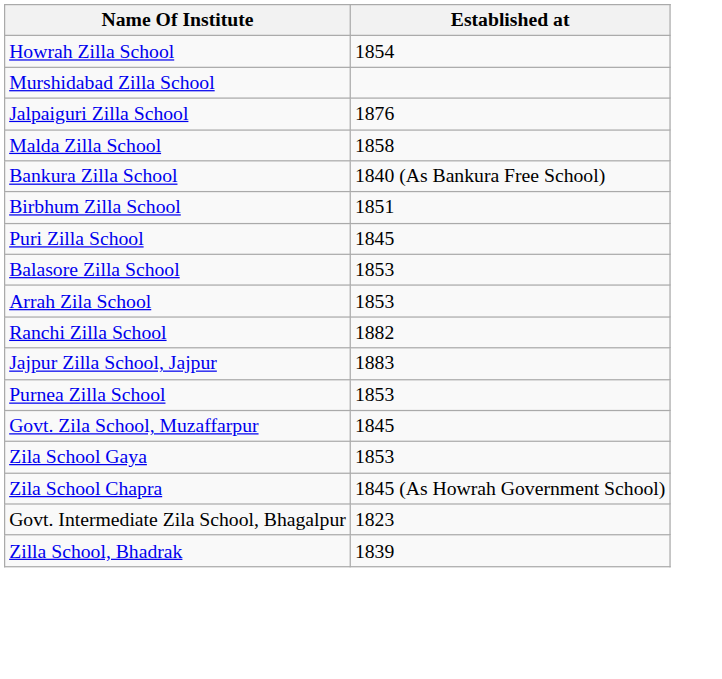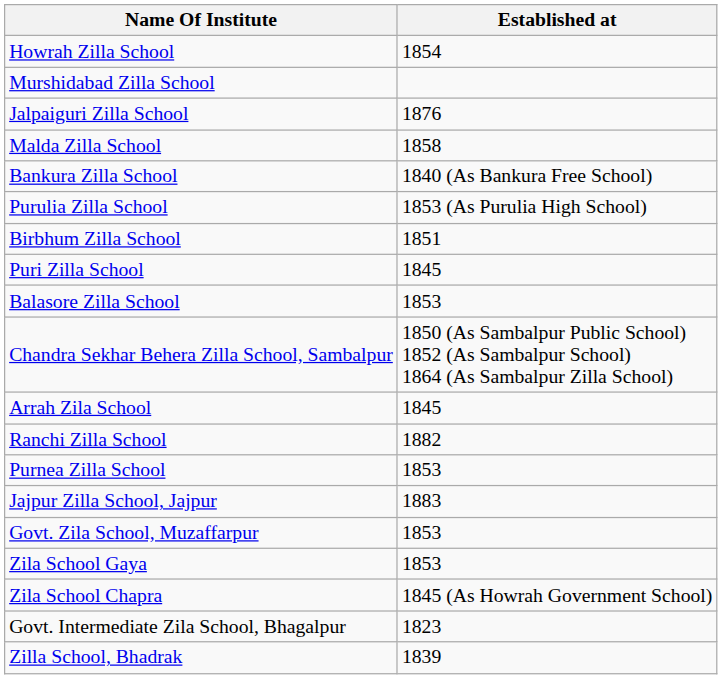+ row: Purulia Zilla School | 1853 (As Purulia High School)
+ row: Chandra Sekhar Behera Zilla School, Sambalpur | 1850 (As Sambalpur Public School) 1852 (As Sambalpur School) 1864 (As Sambalpur Zilla School)
Arrah Zila School | Established at: 1853 -> 1845
rows swapped: Purnea Zilla School <-> Jajpur Zilla School, Jajpur
Govt. Zila School, Muzaffarpur | Established at: 1845 -> 1853
